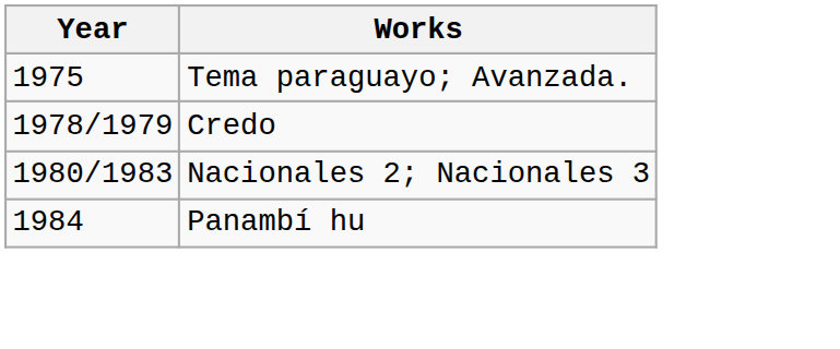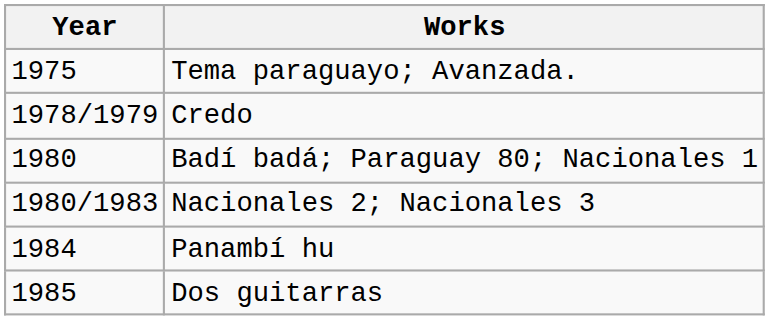+ row: 1980 | Badí badá; Paraguay 80; Nacionales 1
+ row: 1985 | Dos guitarras
